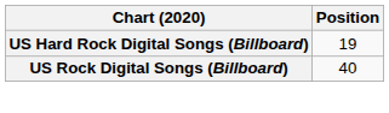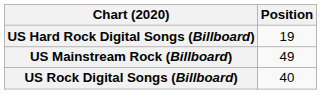+ row: US Mainstream Rock (Billboard) | 49
